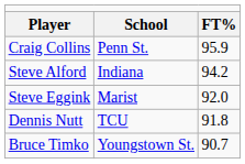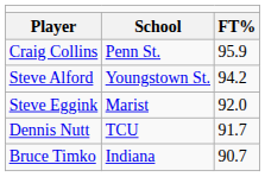Steve Alford | column 2: Indiana -> Youngstown St.
Dennis Nutt | column 3: 91.8 -> 91.7
Bruce Timko | column 2: Youngstown St. -> Indiana
